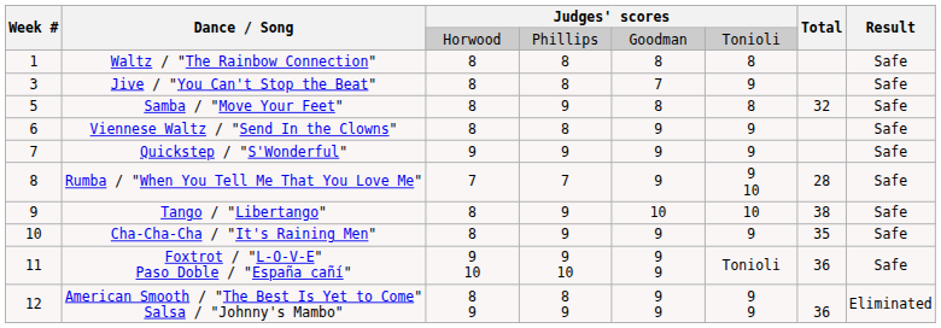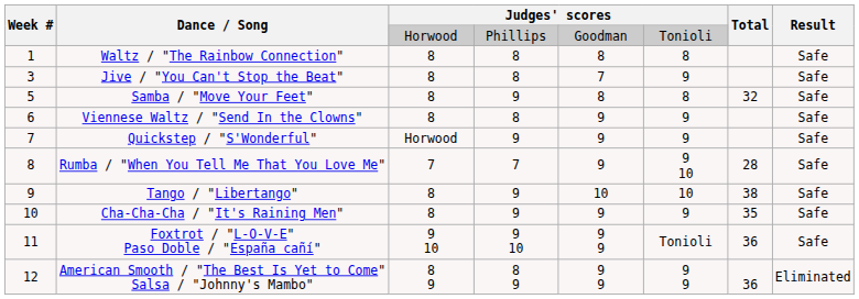Quickstep / "S'Wonderful" | column 3: 9 -> Horwood
